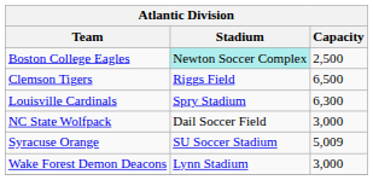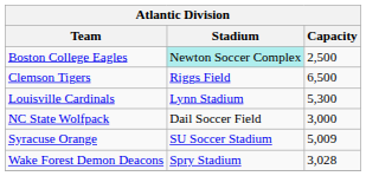Louisville Cardinals | Stadium: Spry Stadium -> Lynn Stadium
Louisville Cardinals | Capacity: 6,300 -> 5,300
Wake Forest Demon Deacons | Stadium: Lynn Stadium -> Spry Stadium
Wake Forest Demon Deacons | Capacity: 3,000 -> 3,028
